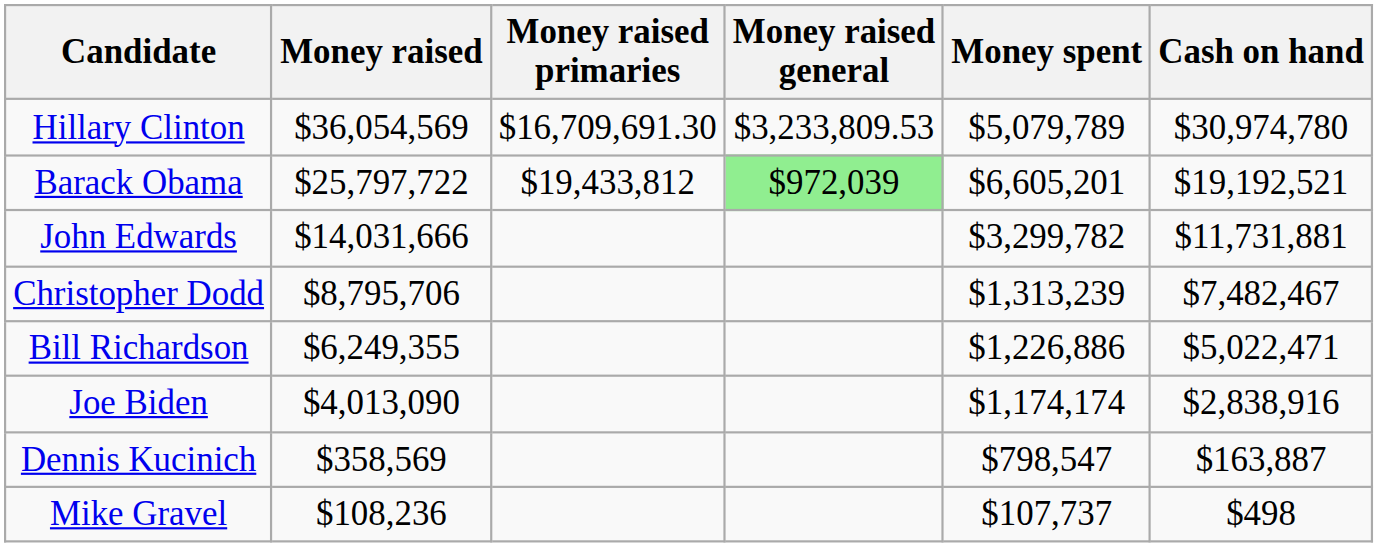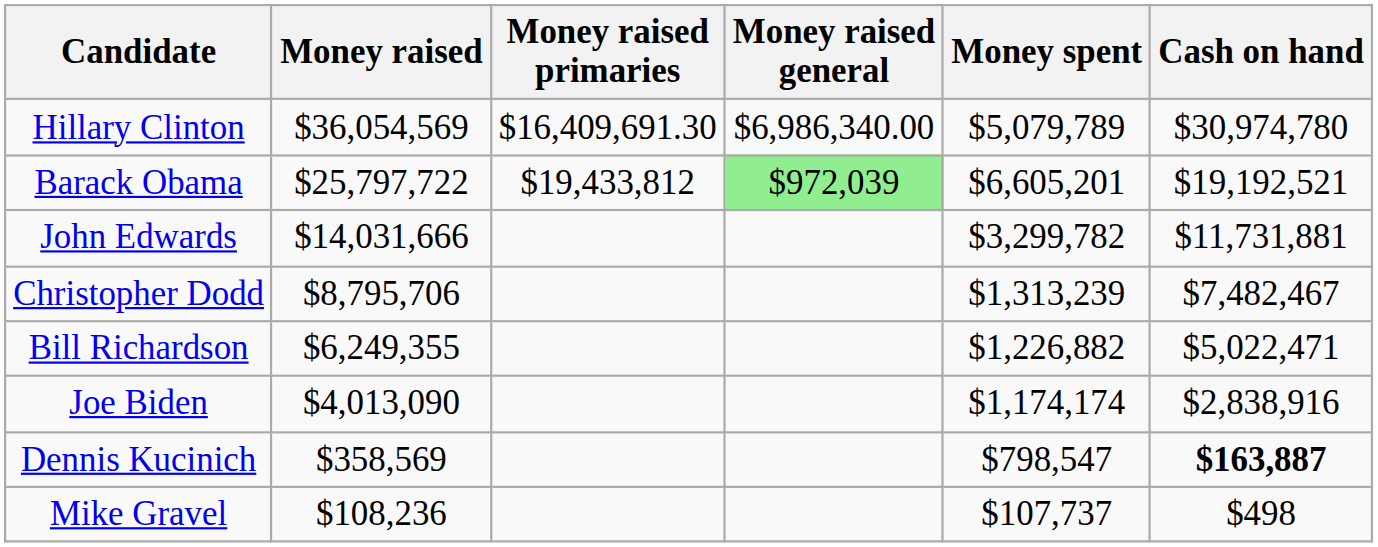Hillary Clinton | Money raised primaries: $16,709,691.30 -> $16,409,691.30
Hillary Clinton | Money raised general: $3,233,809.53 -> $6,986,340.00
Bill Richardson | Money spent: $1,226,886 -> $1,226,882
Dennis Kucinich | Cash on hand: normal -> bold
